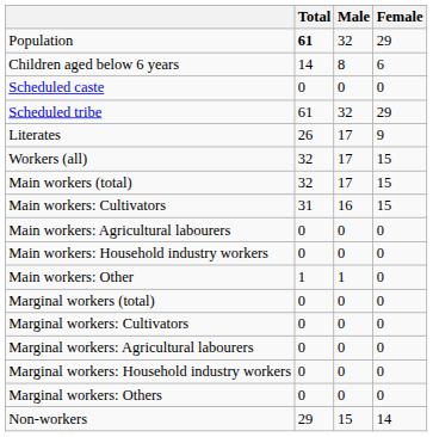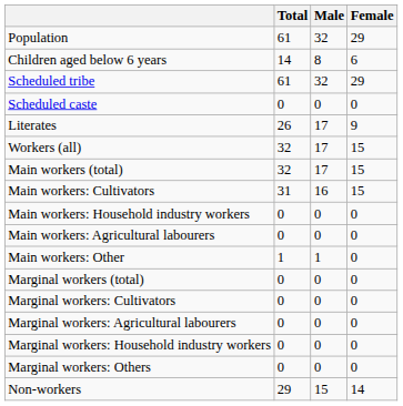Population | Total: bold -> normal
rows swapped: Scheduled caste <-> Scheduled tribe
rows swapped: Main workers: Agricultural labourers <-> Main workers: Household industry workers
